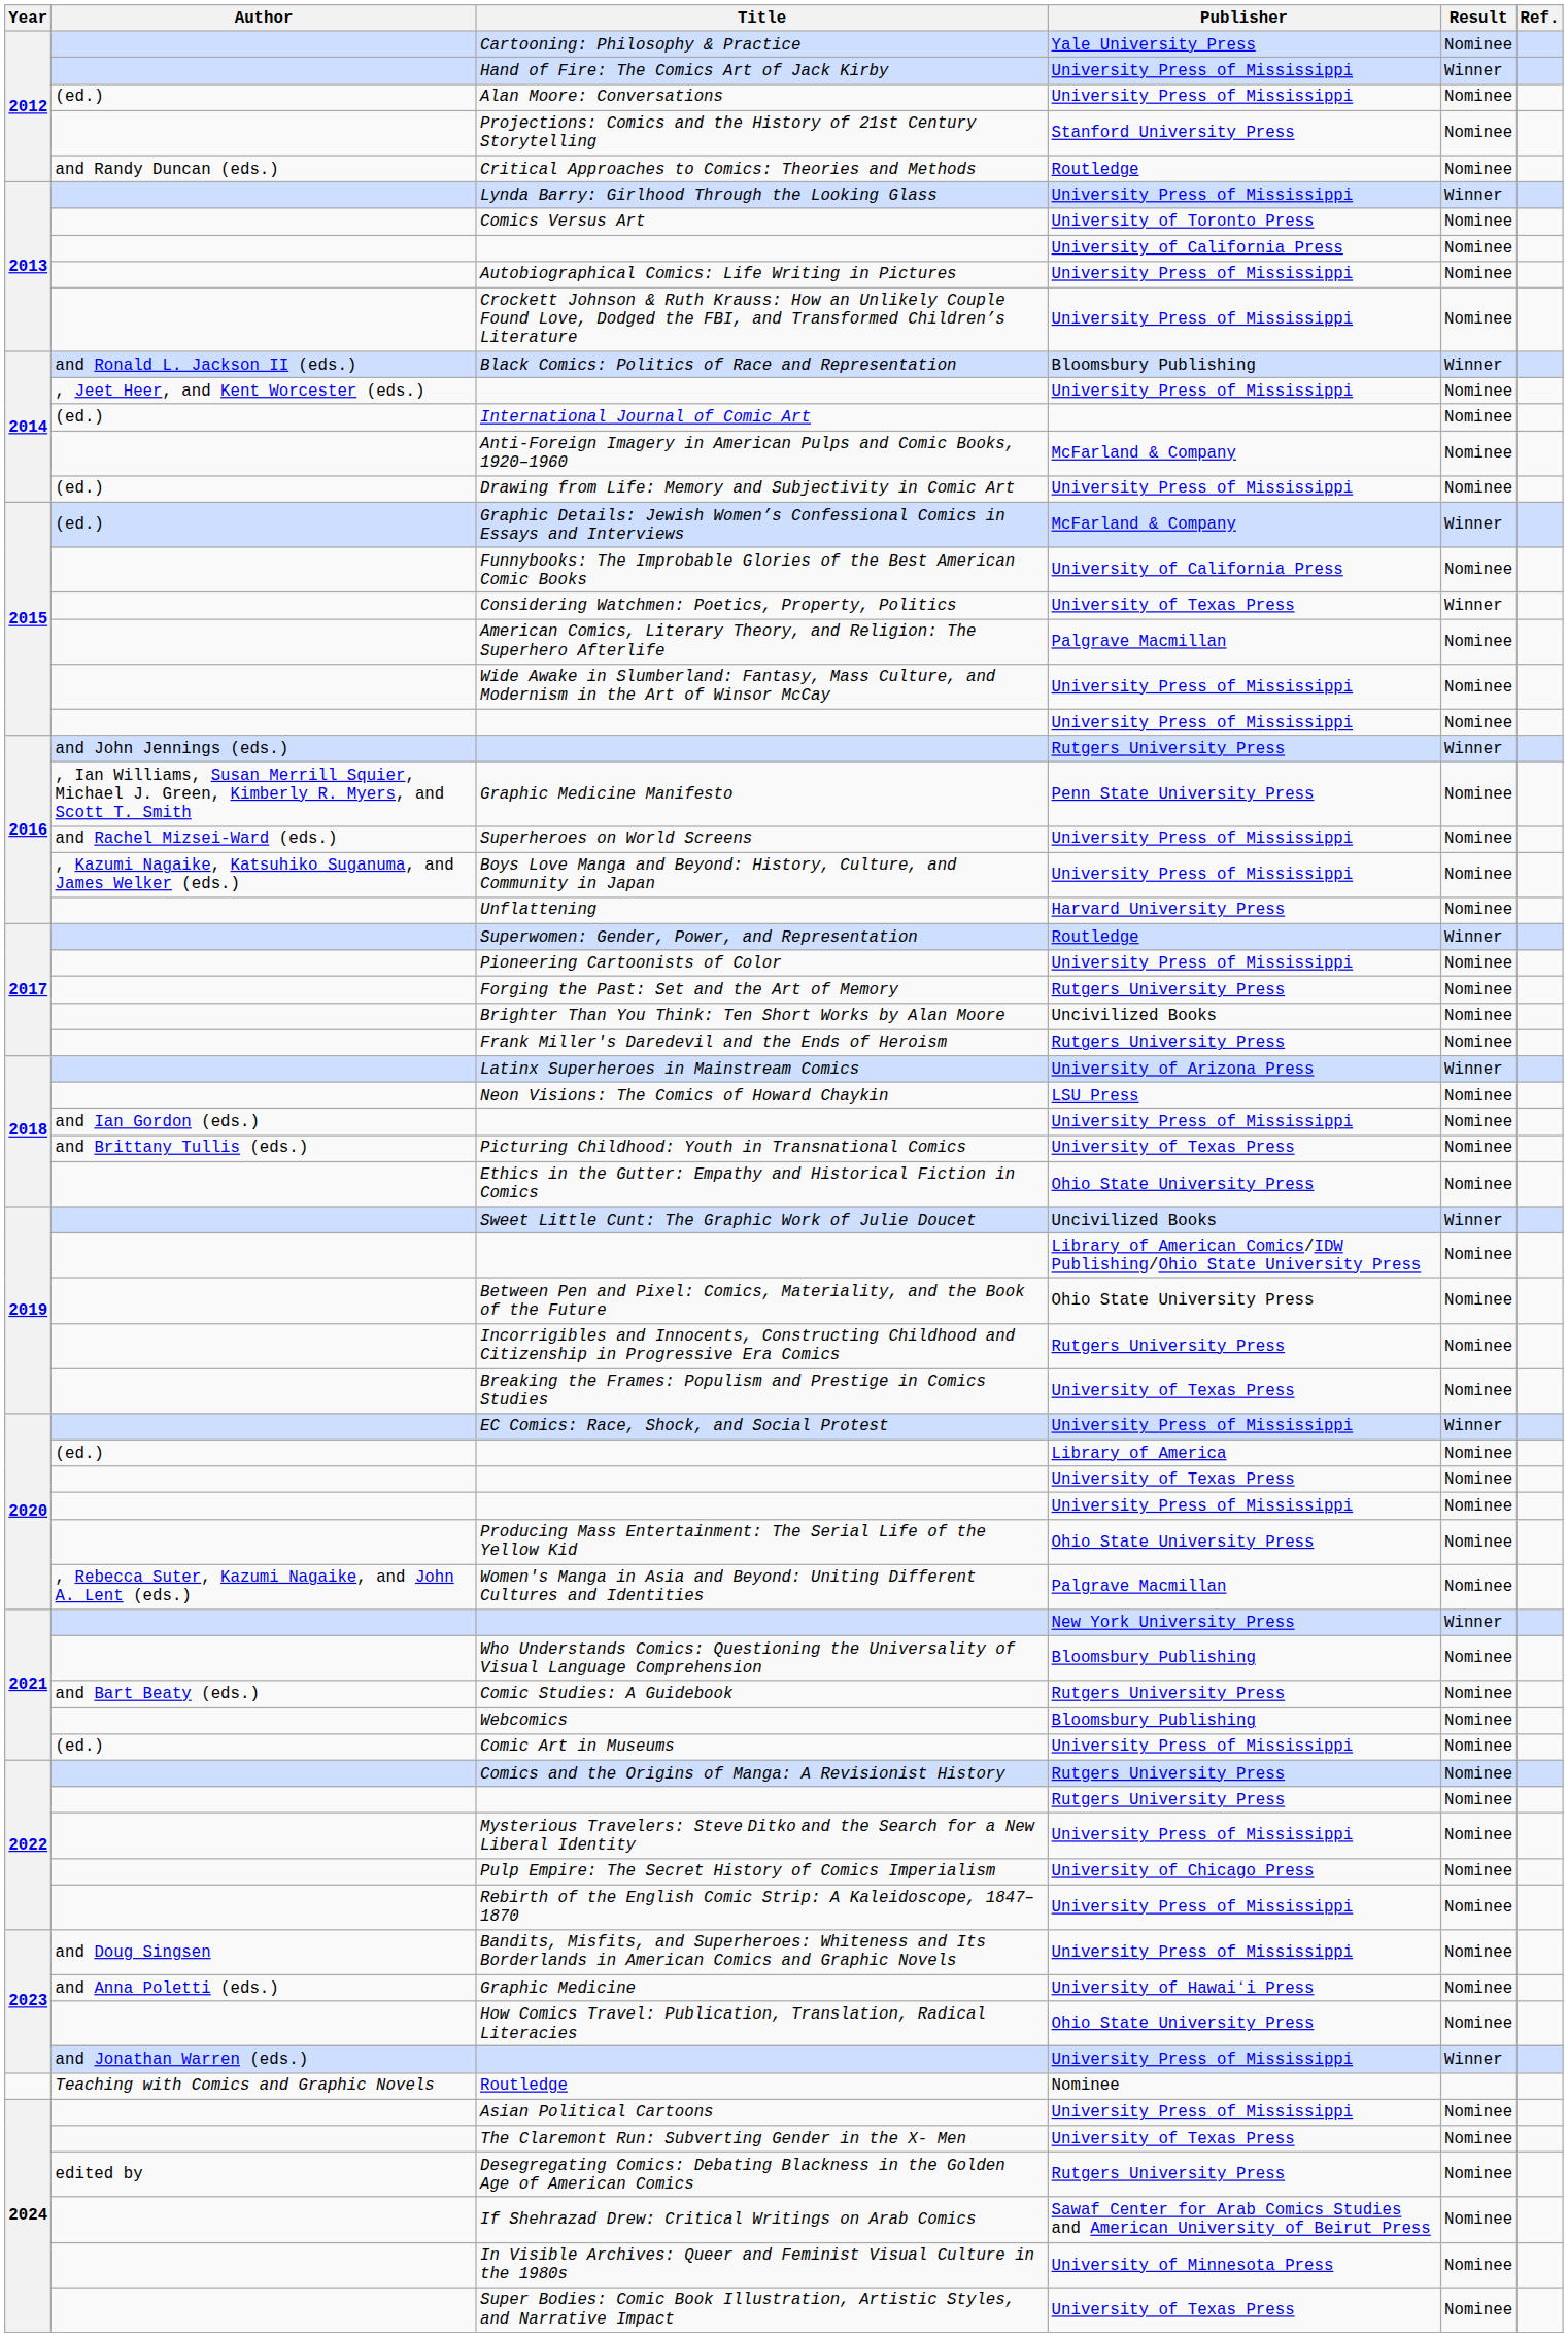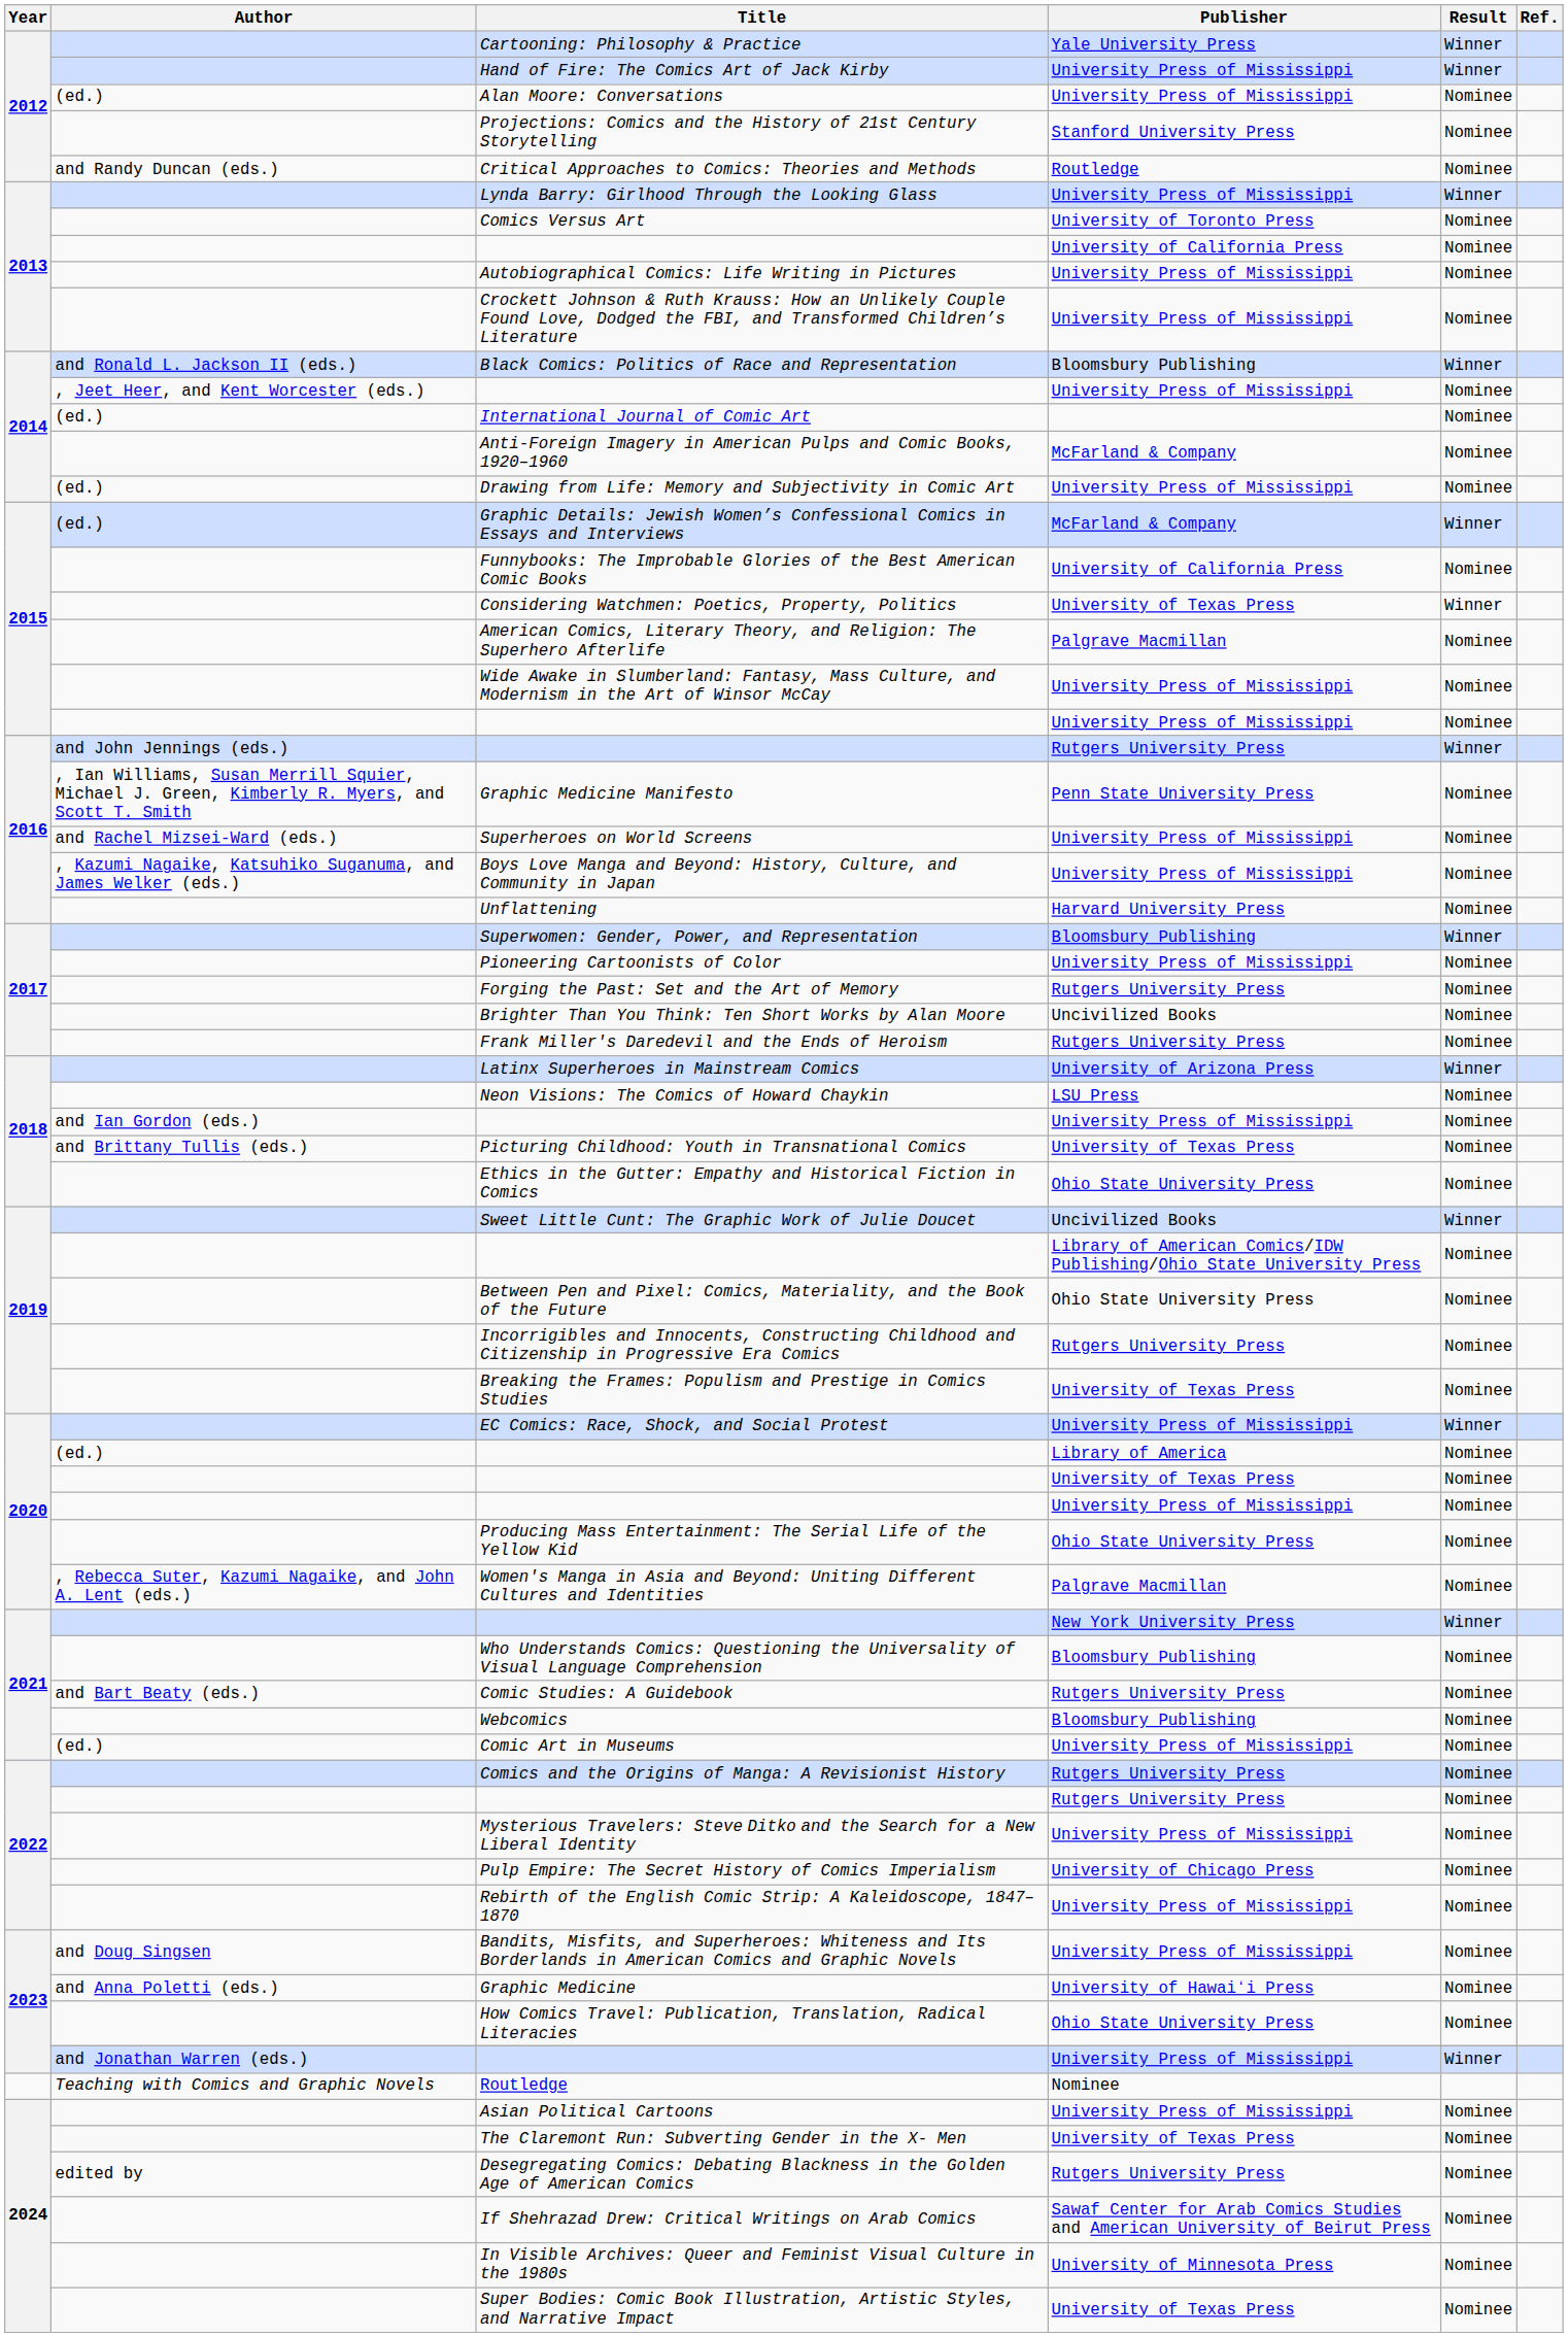Cartooning: Philosophy & Practice | Result: Nominee -> Winner
Superwomen: Gender, Power, and Representation | Publisher: Routledge -> Bloomsbury Publishing
